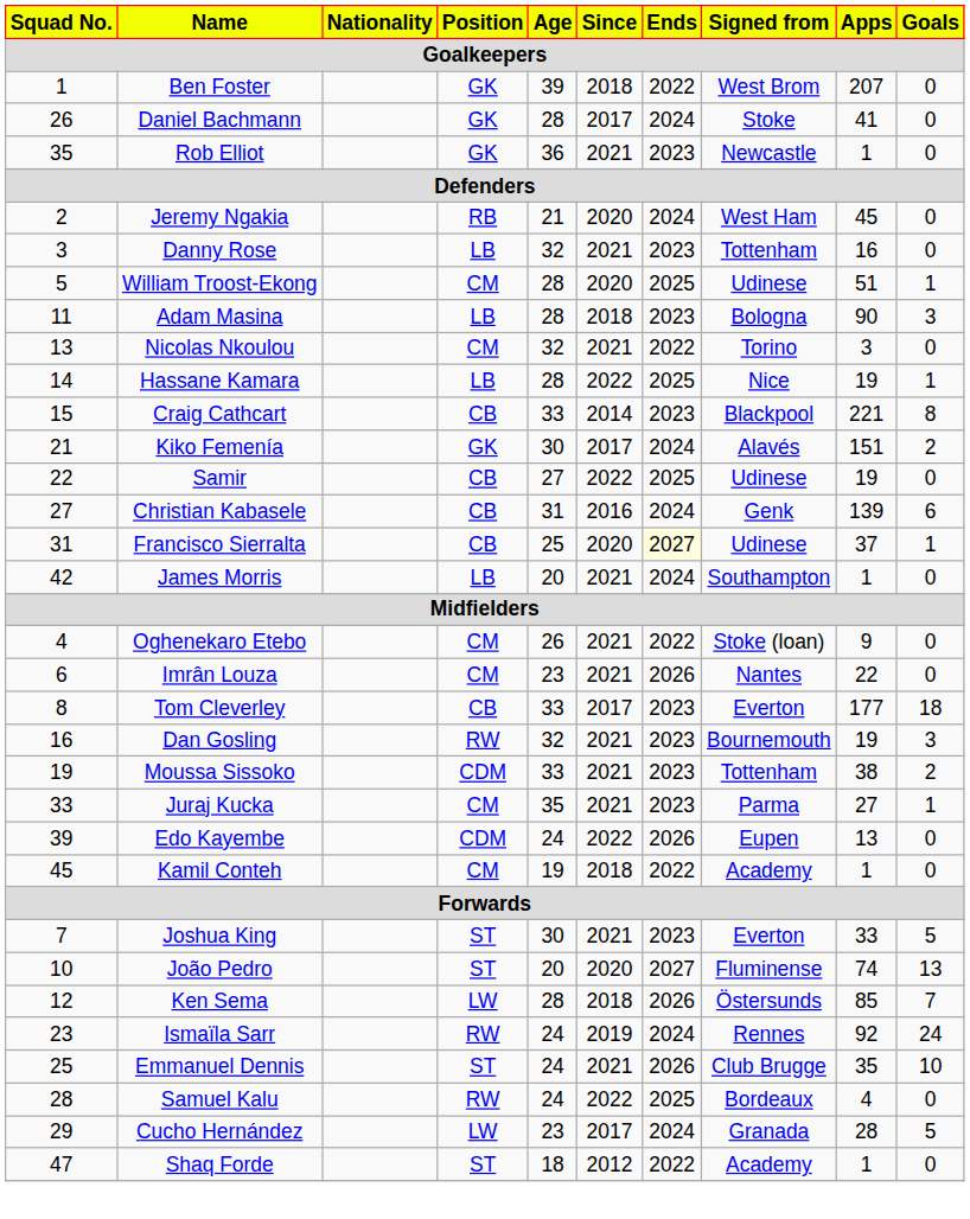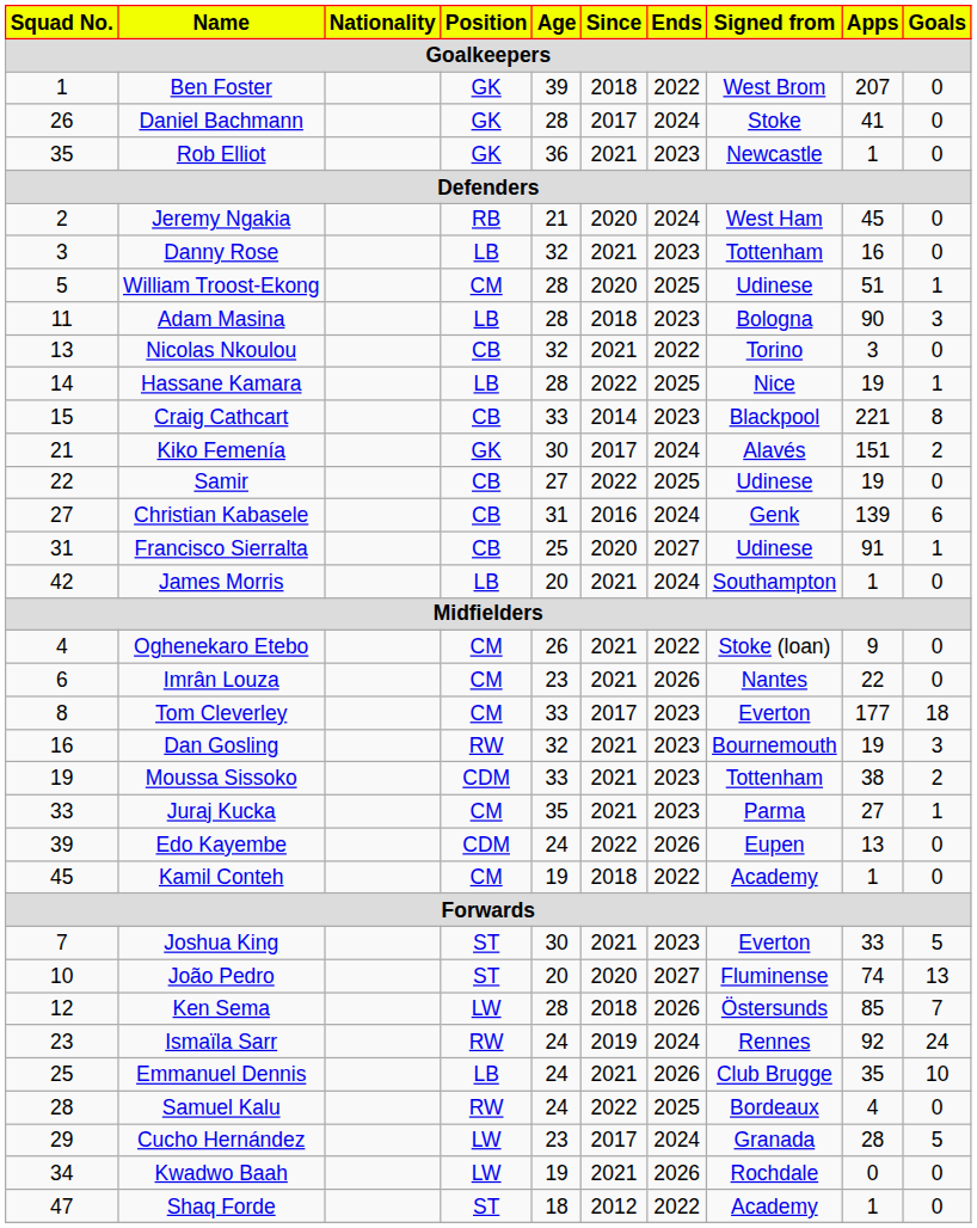Nicolas Nkoulou | Position: CM -> CB
Francisco Sierralta | Ends: lightyellow background -> no background
Francisco Sierralta | Apps: 37 -> 91
Tom Cleverley | Position: CB -> CM
Emmanuel Dennis | Position: ST -> LB
+ row: 34 | Kwadwo Baah | LW | 19 | 2021 | 2026 | Rochdale | 0 | 0
